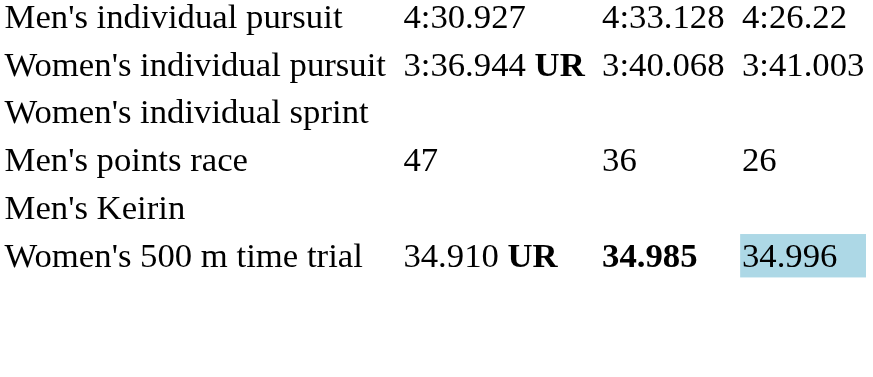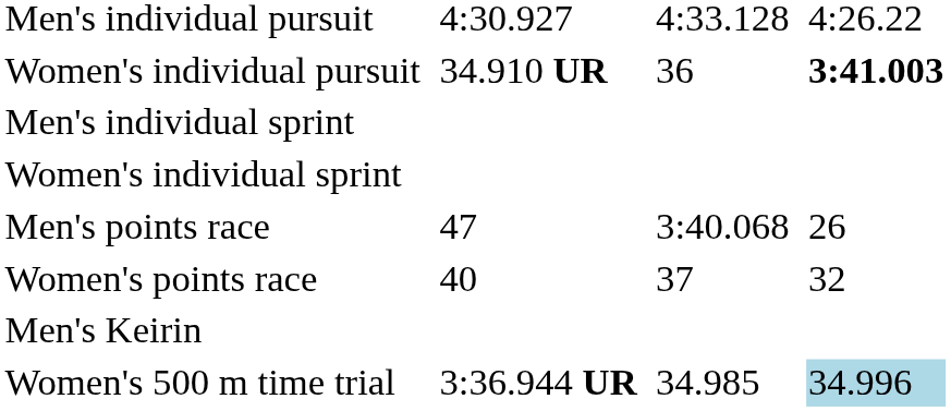Women's individual pursuit | column 3: 3:36.944 UR -> 34.910 UR
Women's individual pursuit | column 5: 3:40.068 -> 36
Women's individual pursuit | column 7: normal -> bold
+ row: Men's individual sprint
Men's points race | column 5: 36 -> 3:40.068
+ row: Women's points race | 40 | 37 | 32
Women's 500 m time trial | column 3: 34.910 UR -> 3:36.944 UR
Women's 500 m time trial | column 5: bold -> normal
